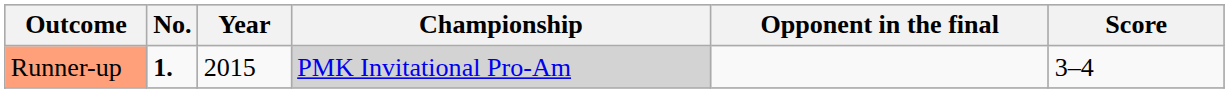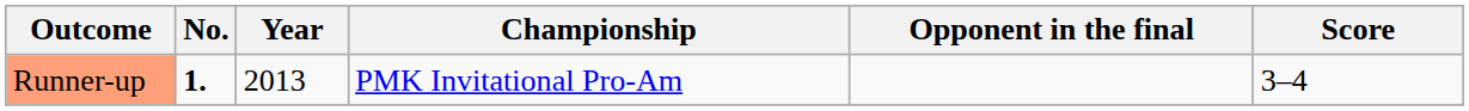Runner-up | Year: 2015 -> 2013
Runner-up | Championship: lightgrey background -> no background
